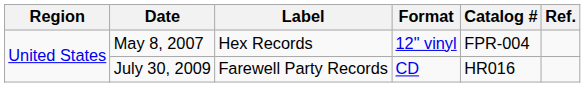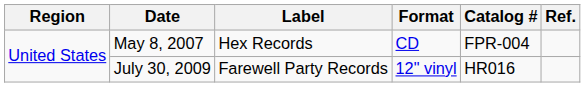May 8, 2007 | Format: 12" vinyl -> CD
July 30, 2009 | Format: CD -> 12" vinyl
